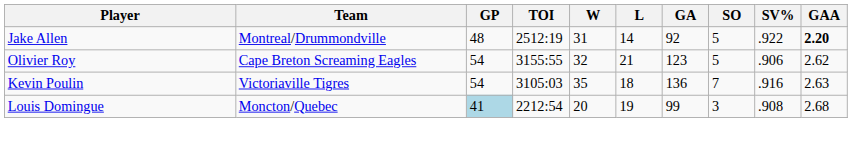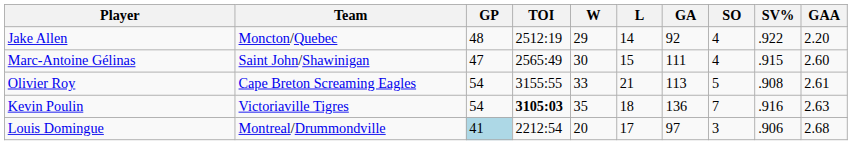Jake Allen | Team: Montreal/Drummondville -> Moncton/Quebec
Jake Allen | W: 31 -> 29
Jake Allen | SO: 5 -> 4
Jake Allen | GAA: bold -> normal
+ row: Marc-Antoine Gélinas | Saint John/Shawinigan | 47 | 2565:49 | 30 | 15 | 111 | 4 | .915 | 2.60
Olivier Roy | W: 32 -> 33
Olivier Roy | GA: 123 -> 113
Olivier Roy | SV%: .906 -> .908
Olivier Roy | GAA: 2.62 -> 2.61
Kevin Poulin | TOI: normal -> bold
Louis Domingue | Team: Moncton/Quebec -> Montreal/Drummondville
Louis Domingue | L: 19 -> 17
Louis Domingue | GA: 99 -> 97
Louis Domingue | SV%: .908 -> .906
